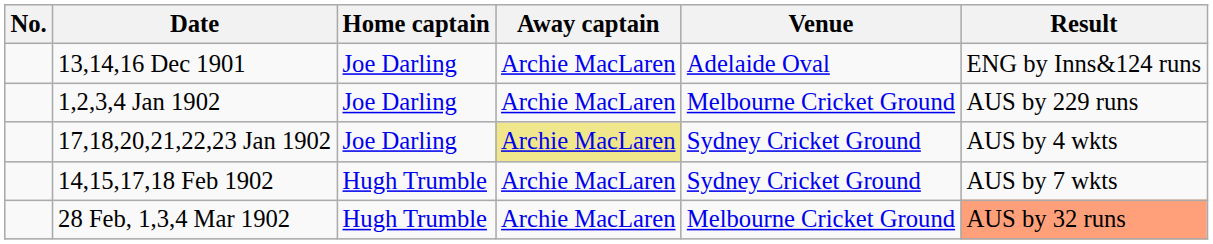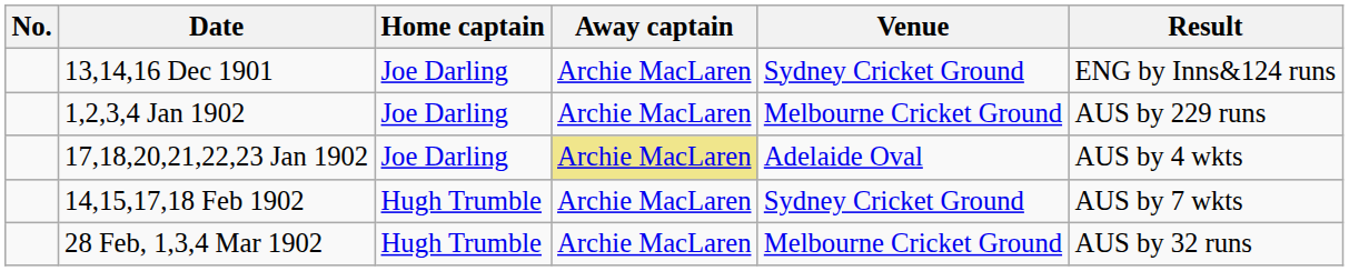13,14,16 Dec 1901 | Venue: Adelaide Oval -> Sydney Cricket Ground
17,18,20,21,22,23 Jan 1902 | Venue: Sydney Cricket Ground -> Adelaide Oval
28 Feb, 1,3,4 Mar 1902 | Result: lightsalmon background -> no background
